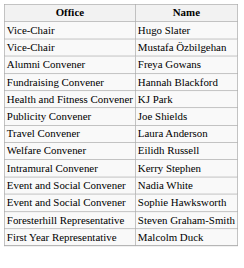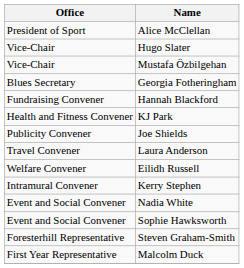+ row: President of Sport | Alice McClellan
+ row: Blues Secretary | Georgia Fotheringham
- row: Alumni Convener | Freya Gowans
